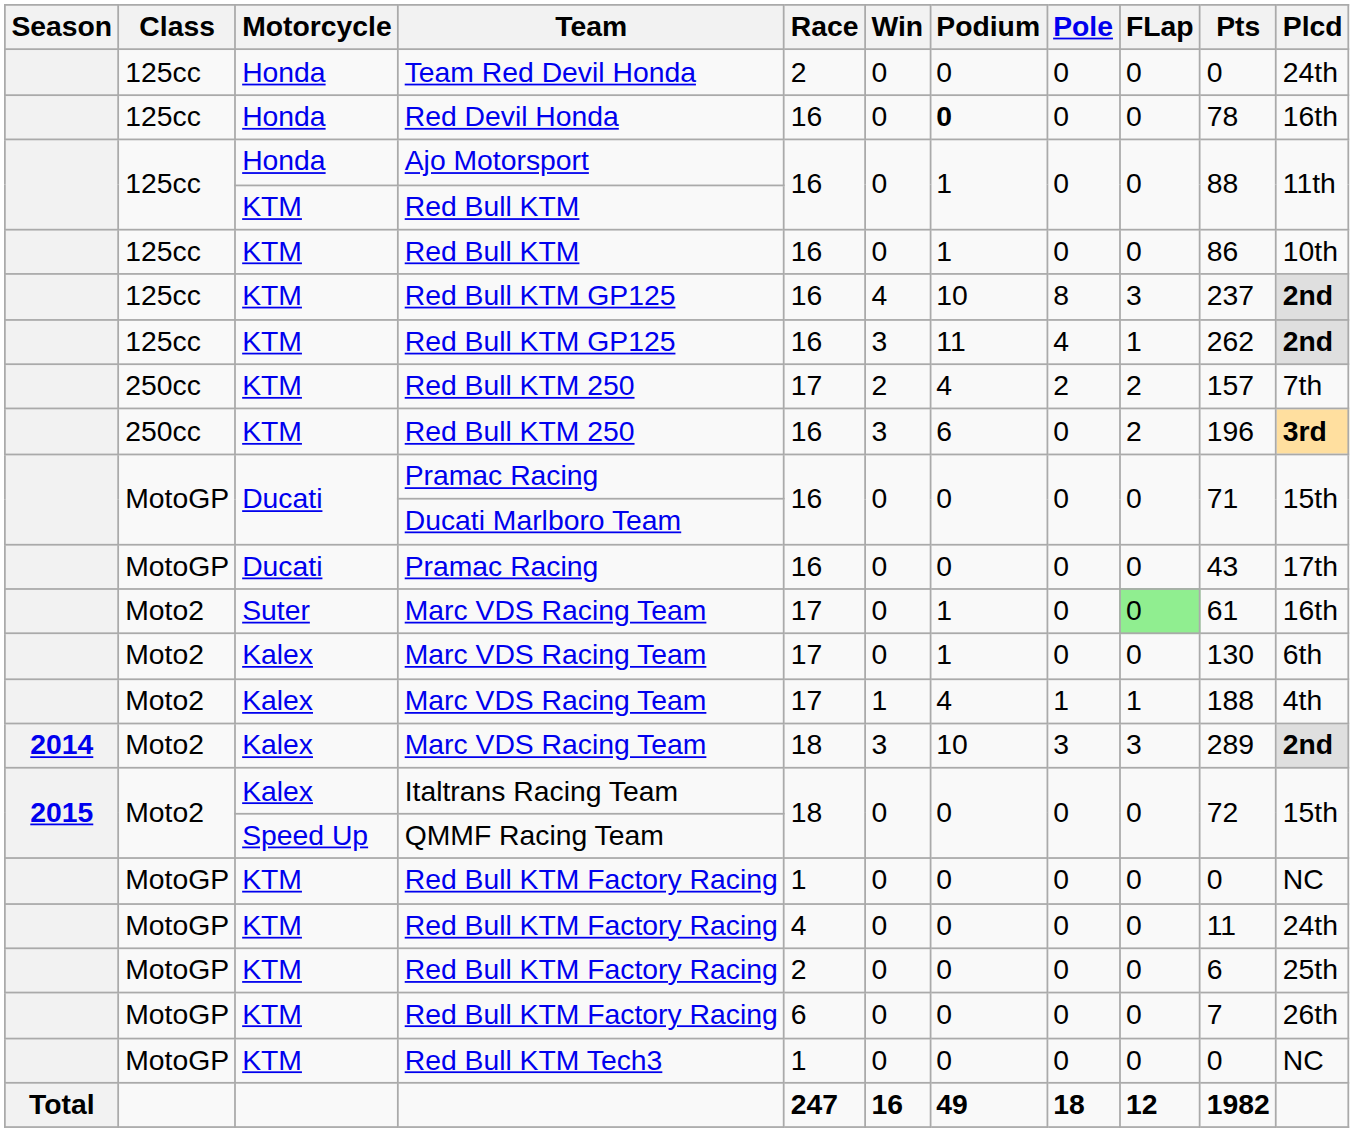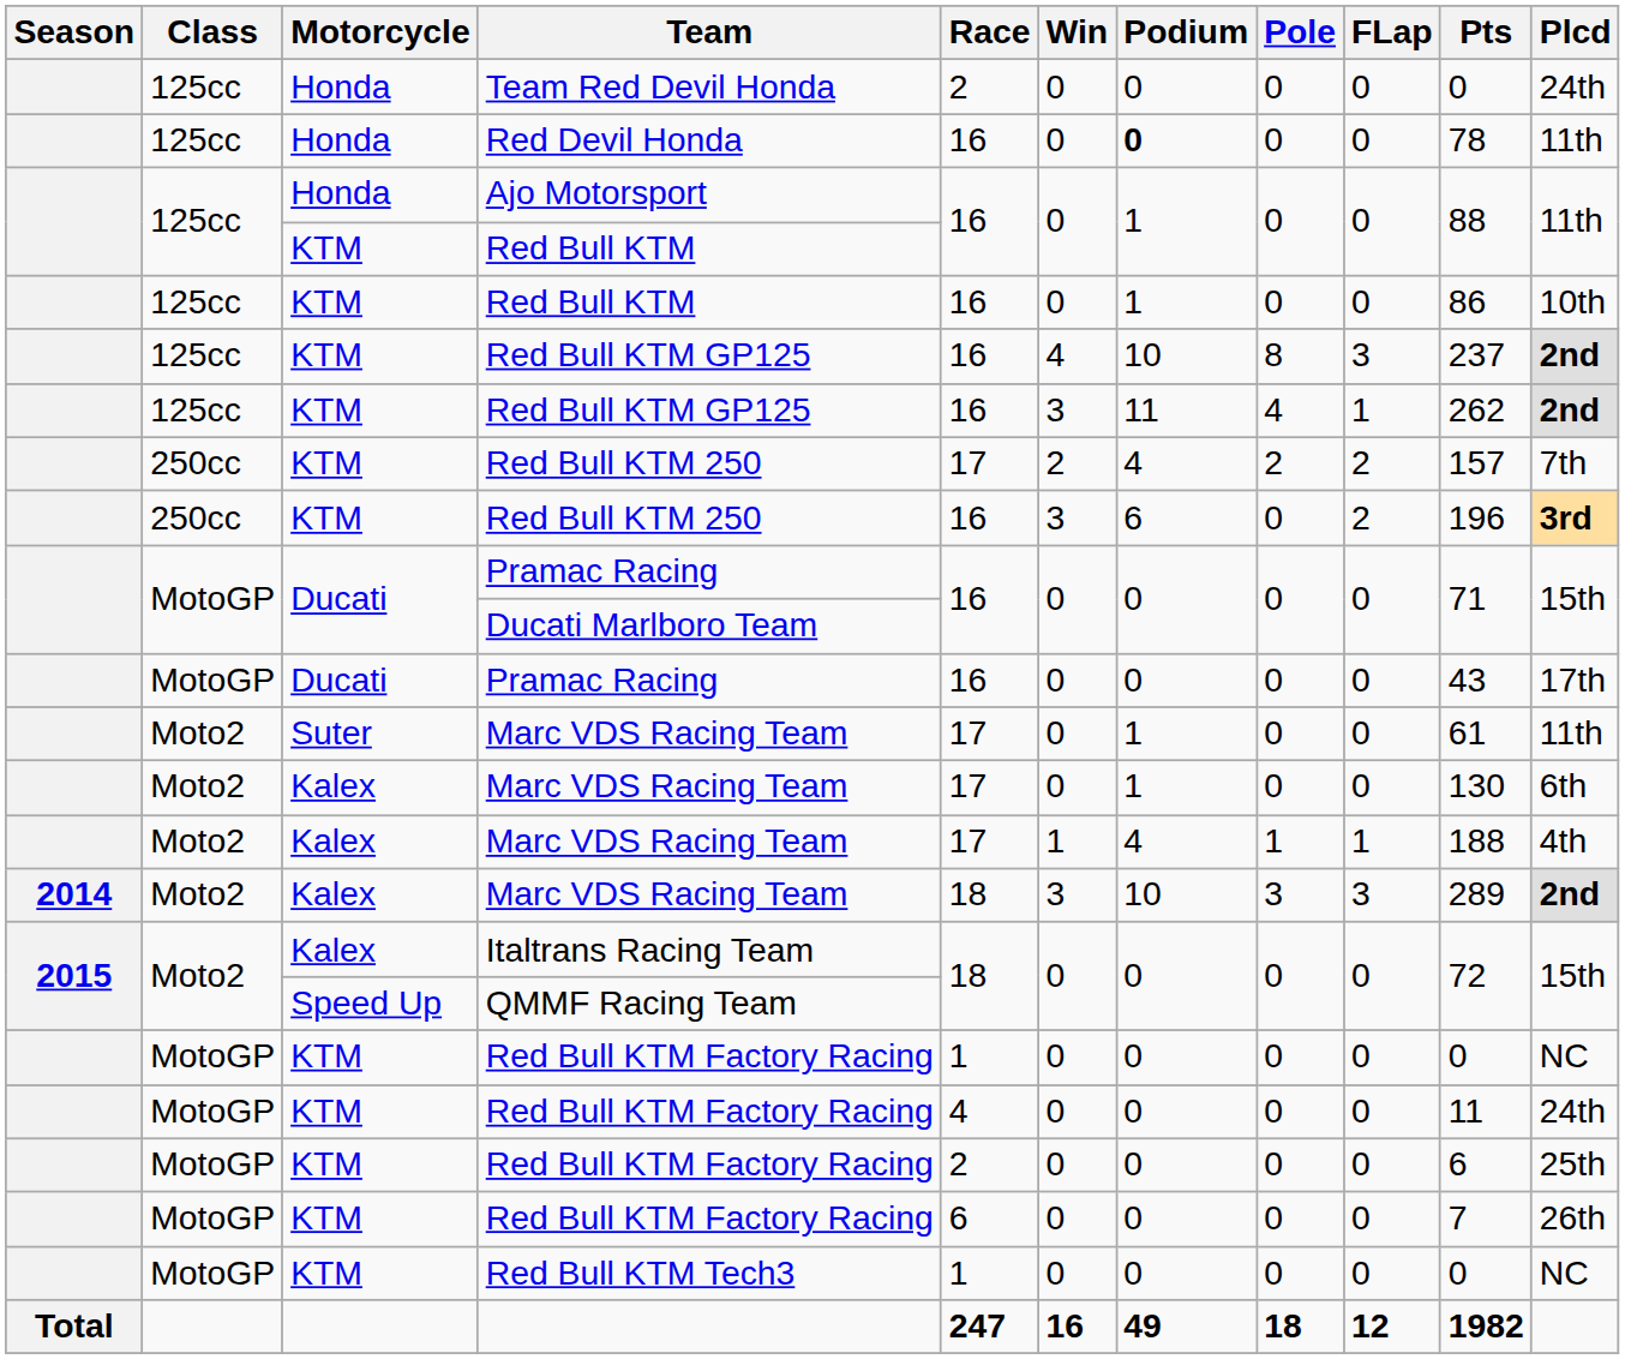Red Devil Honda | Plcd: 16th -> 11th
Suter / Marc VDS Racing Team | FLap: lightgreen background -> no background
Suter / Marc VDS Racing Team | Plcd: 16th -> 11th
